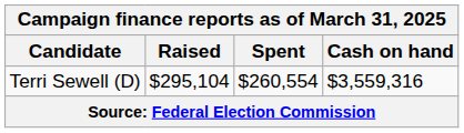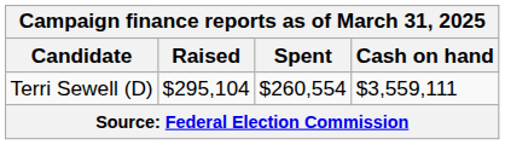Terri Sewell (D) | Cash on hand: $3,559,316 -> $3,559,111
